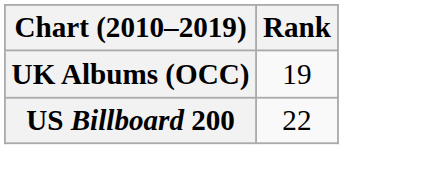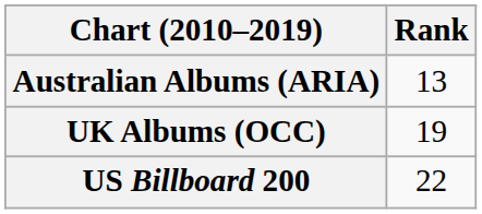+ row: Australian Albums (ARIA) | 13
